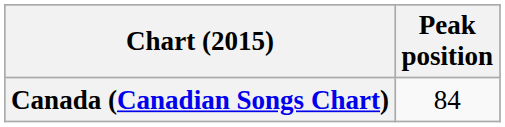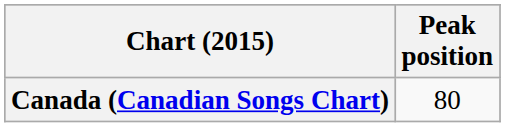Canada (Canadian Songs Chart) | Peak position: 84 -> 80
